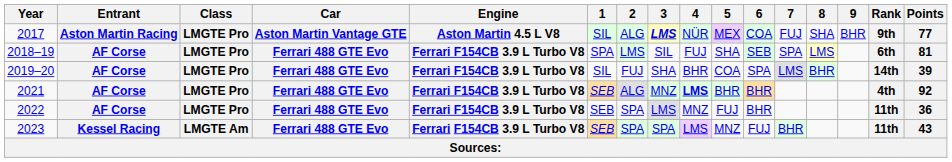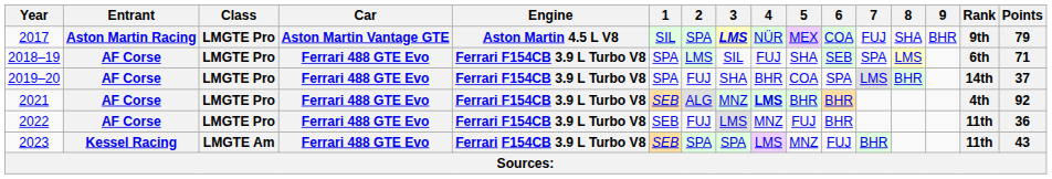2017 | 2: ALG -> SPA
2017 | Points: 77 -> 79
2018–19 | Points: 81 -> 71
2019–20 | 1: SIL -> SPA
2019–20 | Points: 39 -> 37
2022 | 2: SPA -> FUJ
